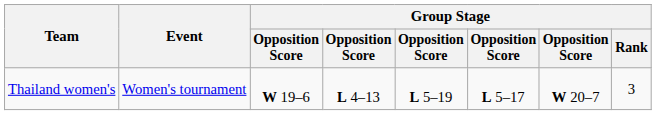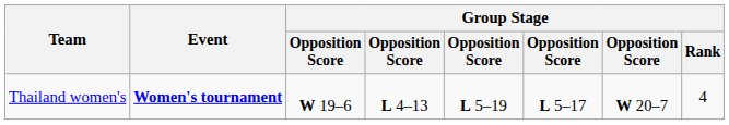Thailand women's | Event: normal -> bold
Thailand women's | Group Stage / Rank: 3 -> 4
